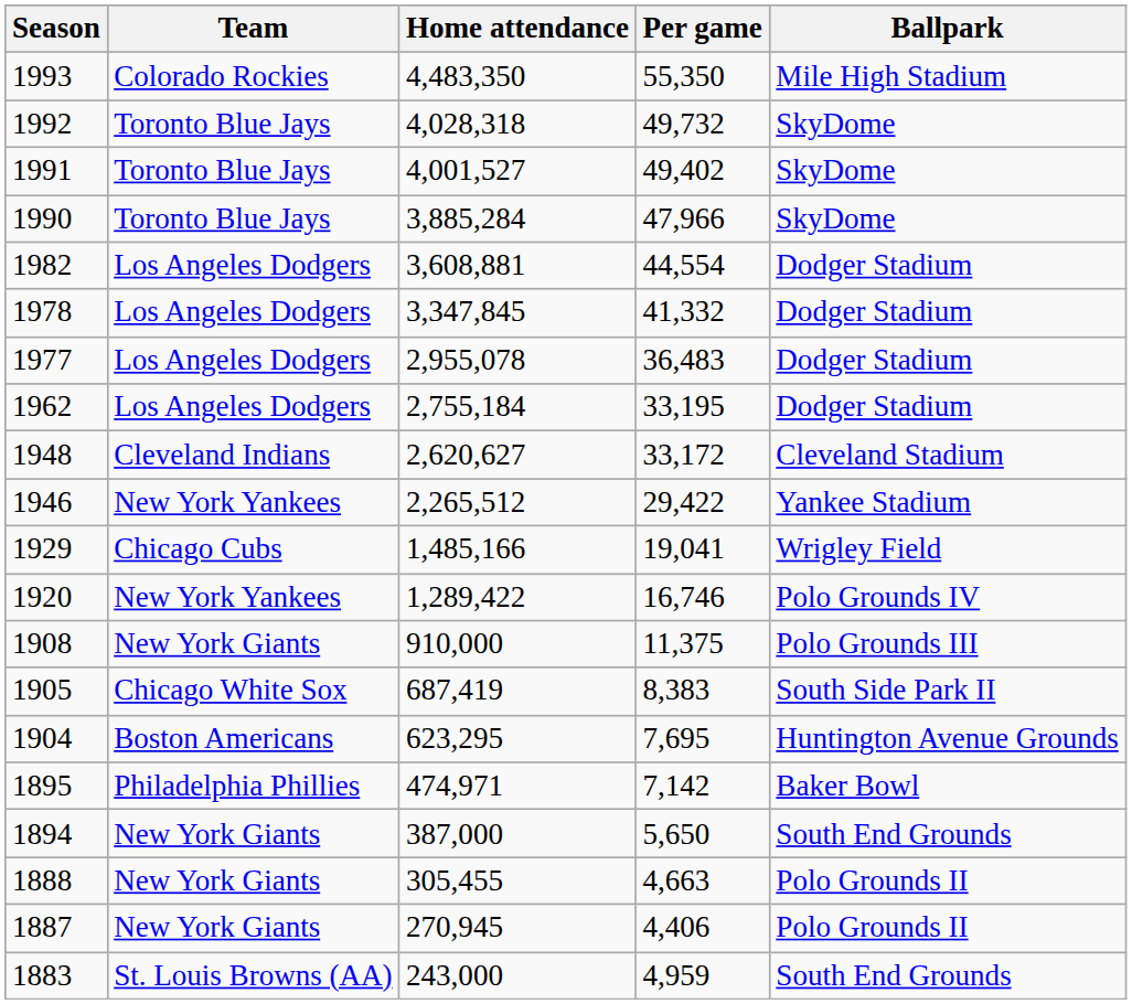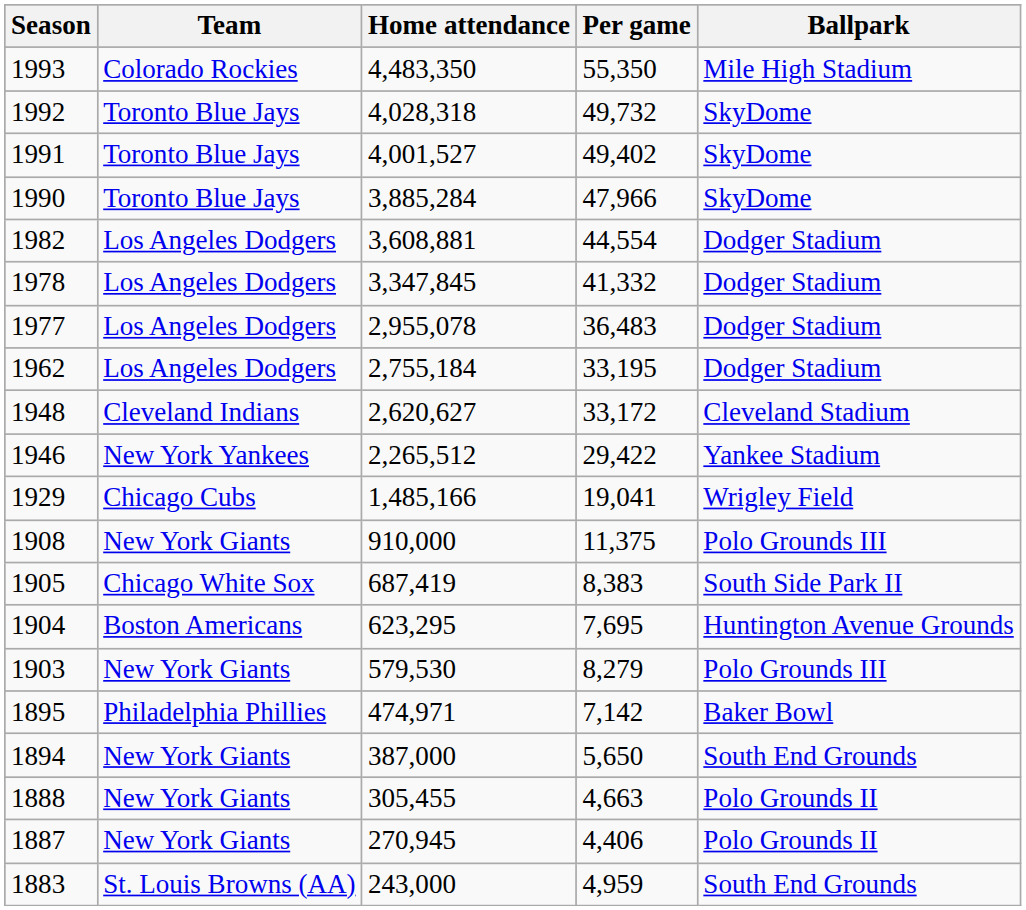- row: 1920 | New York Yankees | 1,289,422 | 16,746 | Polo Grounds IV
+ row: 1903 | New York Giants | 579,530 | 8,279 | Polo Grounds III
